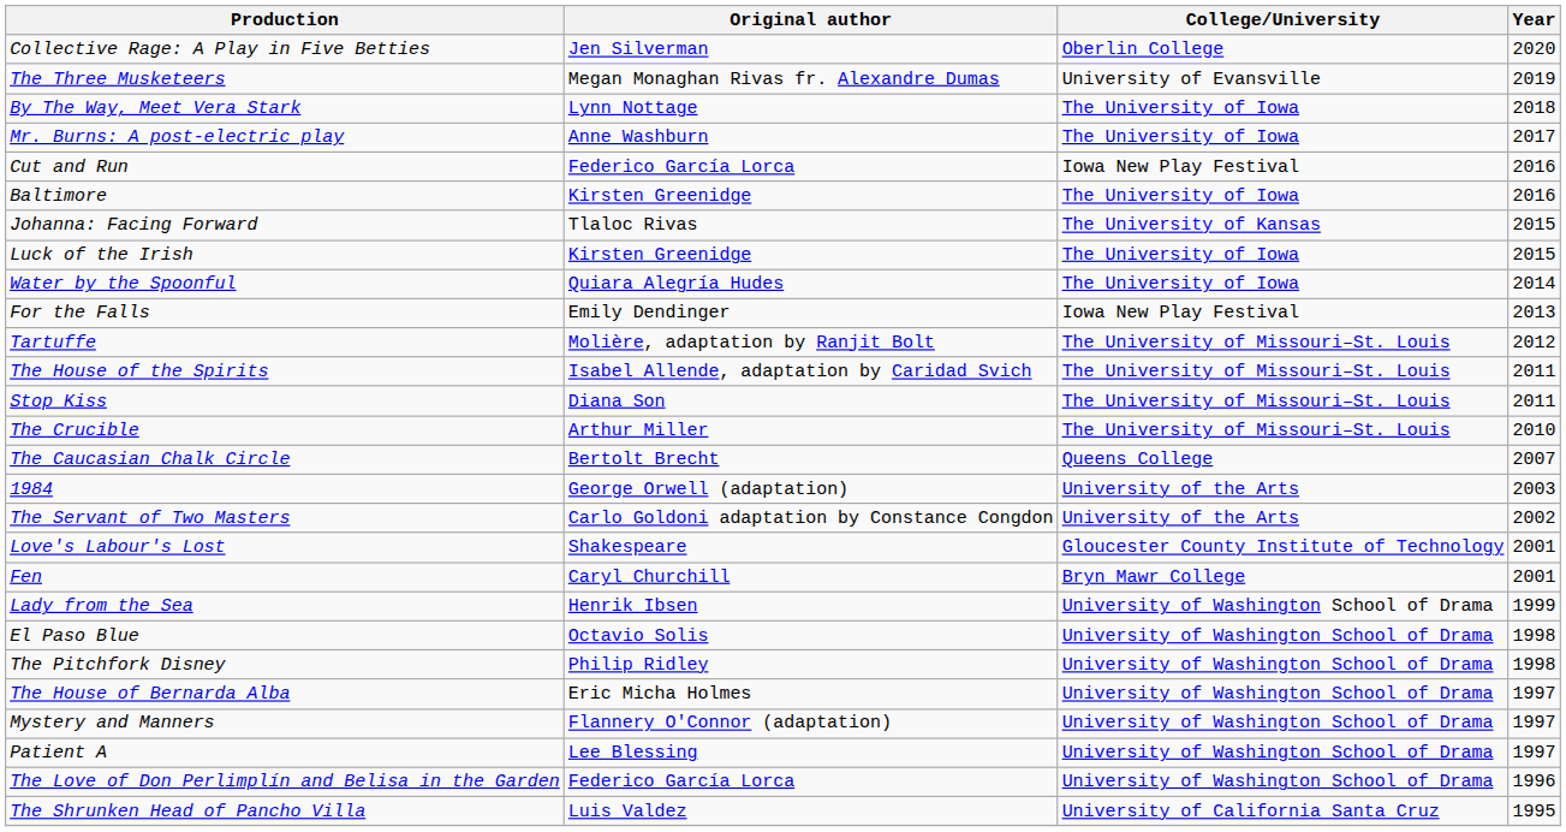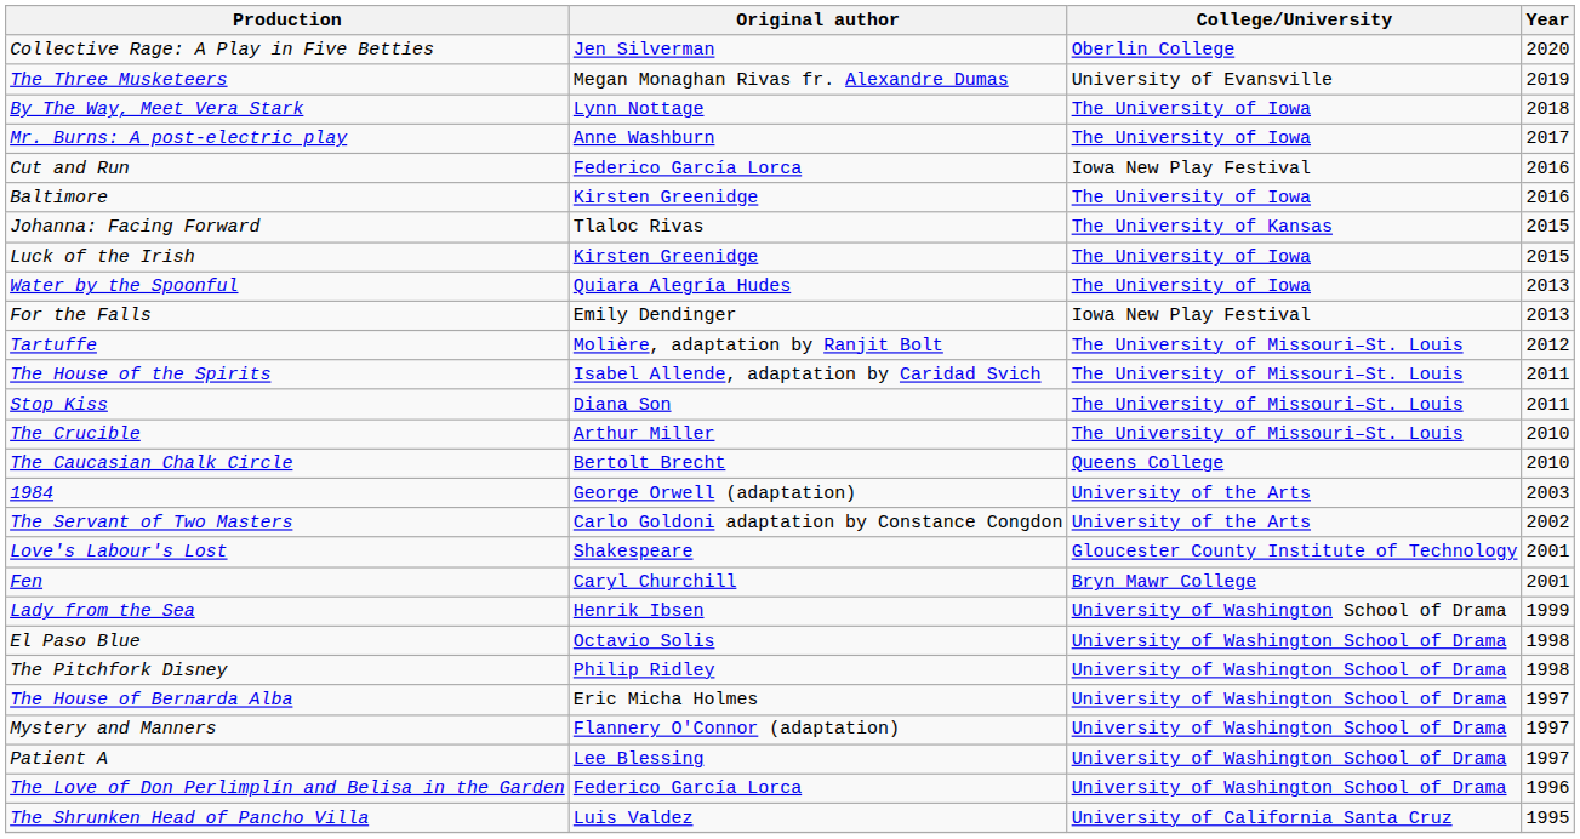Water by the Spoonful | Year: 2014 -> 2013
The Caucasian Chalk Circle | Year: 2007 -> 2010
